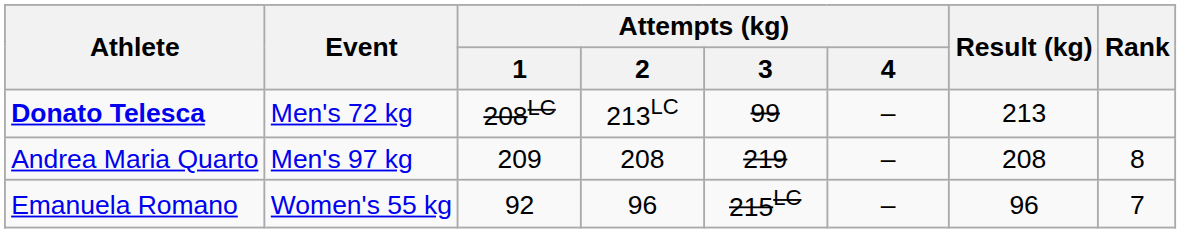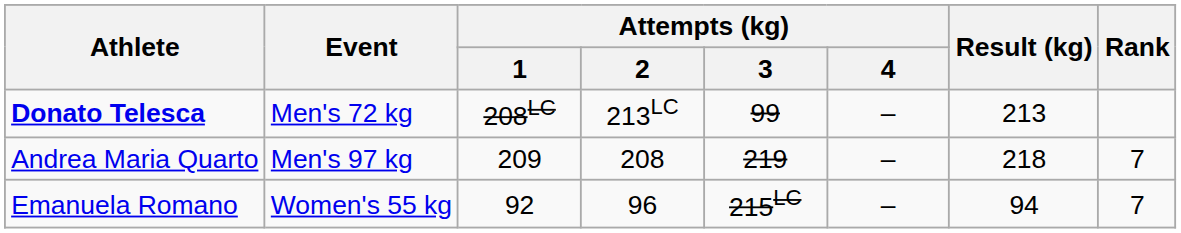Andrea Maria Quarto | Result (kg): 208 -> 218
Andrea Maria Quarto | Rank: 8 -> 7
Emanuela Romano | Result (kg): 96 -> 94
